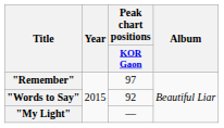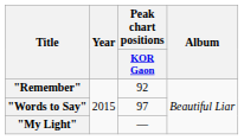"Remember" | Peak chart positions / KOR Gaon: 97 -> 92
"Words to Say" | Peak chart positions / KOR Gaon: 92 -> 97
